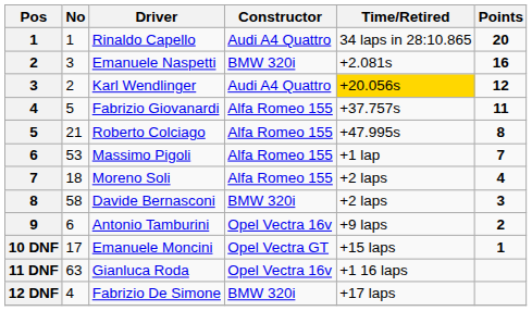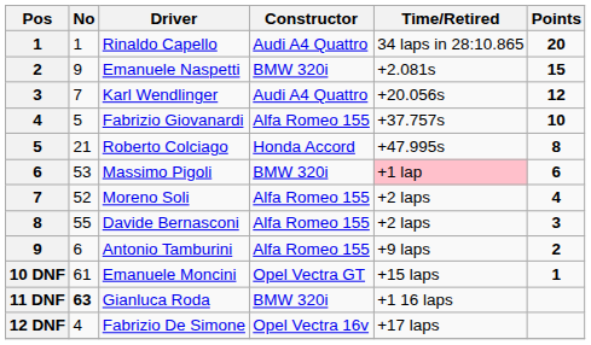Emanuele Naspetti | No: 3 -> 9
Emanuele Naspetti | Points: 16 -> 15
Karl Wendlinger | No: 2 -> 7
Karl Wendlinger | Time/Retired: gold background -> no background
Fabrizio Giovanardi | Points: 11 -> 10
Roberto Colciago | Constructor: Alfa Romeo 155 -> Honda Accord
Massimo Pigoli | Constructor: Alfa Romeo 155 -> BMW 320i
Massimo Pigoli | Time/Retired: no background -> pink background
Massimo Pigoli | Points: 7 -> 6
Moreno Soli | No: 18 -> 52
Davide Bernasconi | No: 58 -> 55
Davide Bernasconi | Constructor: BMW 320i -> Alfa Romeo 155
Antonio Tamburini | Constructor: Opel Vectra 16v -> Alfa Romeo 155
Emanuele Moncini | No: 17 -> 61
Gianluca Roda | No: normal -> bold
Gianluca Roda | Constructor: Opel Vectra 16v -> BMW 320i
Fabrizio De Simone | Constructor: BMW 320i -> Opel Vectra 16v
